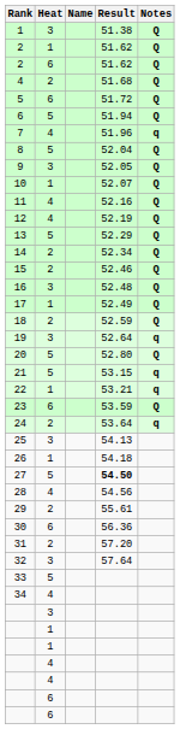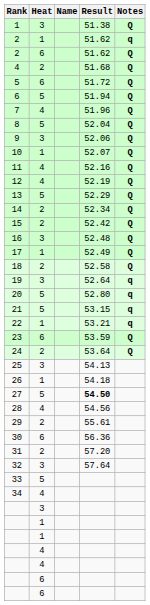2 / 1 | Notes: Q -> q
7 | Notes: q -> Q
9 | Result: 52.05 -> 52.06
15 | Result: 52.46 -> 52.42
18 | Result: 52.59 -> 52.58
20 | Notes: Q -> q
24 | Notes: q -> Q
